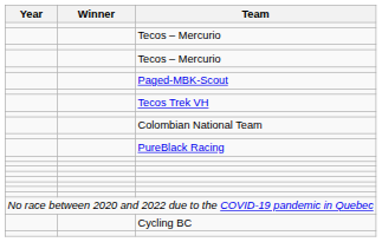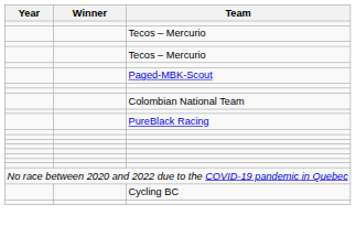- row: Tecos Trek VH
